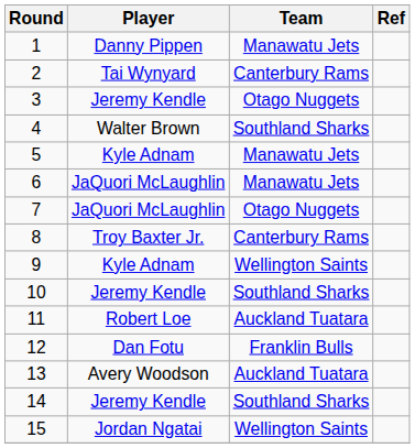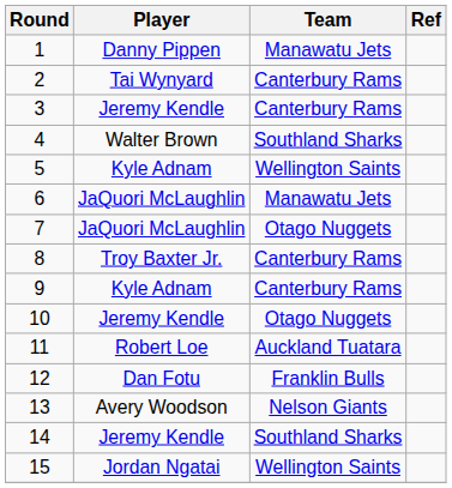3 | Team: Otago Nuggets -> Canterbury Rams
5 | Team: Manawatu Jets -> Wellington Saints
9 | Team: Wellington Saints -> Canterbury Rams
10 | Team: Southland Sharks -> Otago Nuggets
13 | Team: Auckland Tuatara -> Nelson Giants
